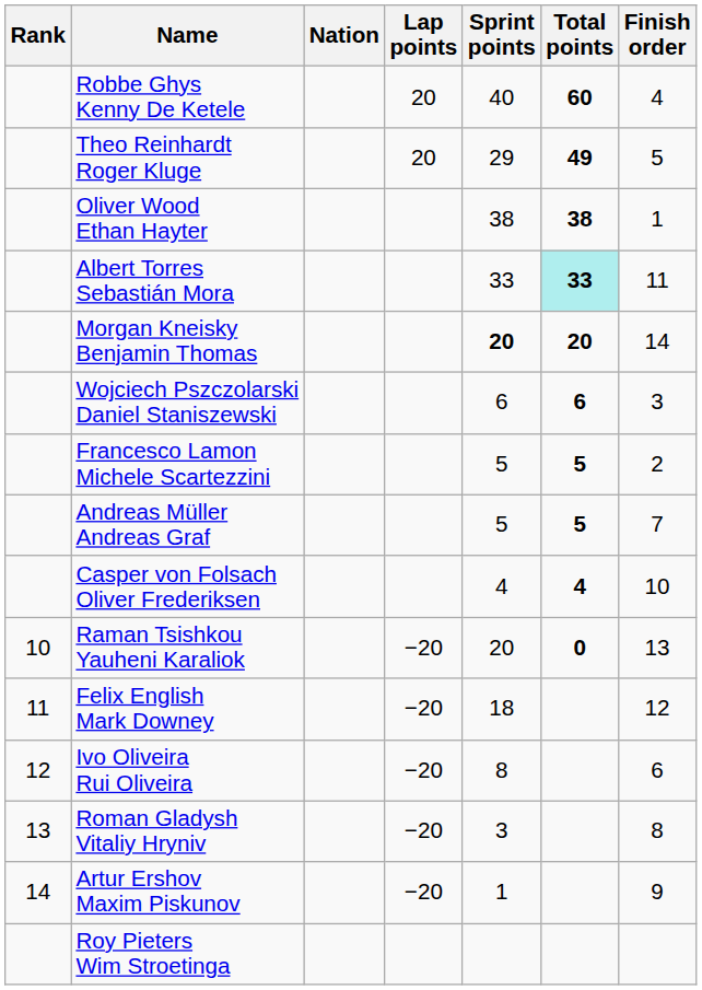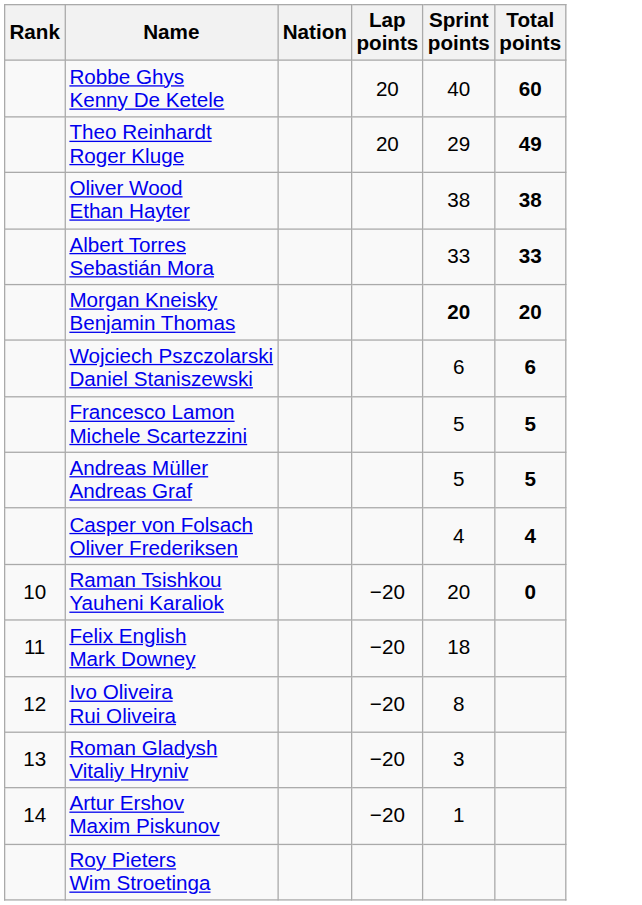- column: Finish order | 4 | 5 | 1 | 11 | 14 | 3 | 2 | 7 | 10 | 13 | 12 | 6 | 8 | 9
Albert Torres Sebastián Mora | Total points: paleturquoise background -> no background
